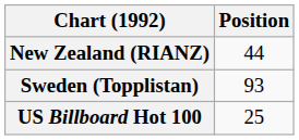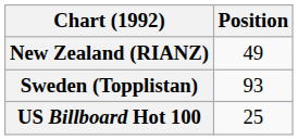New Zealand (RIANZ) | Position: 44 -> 49
